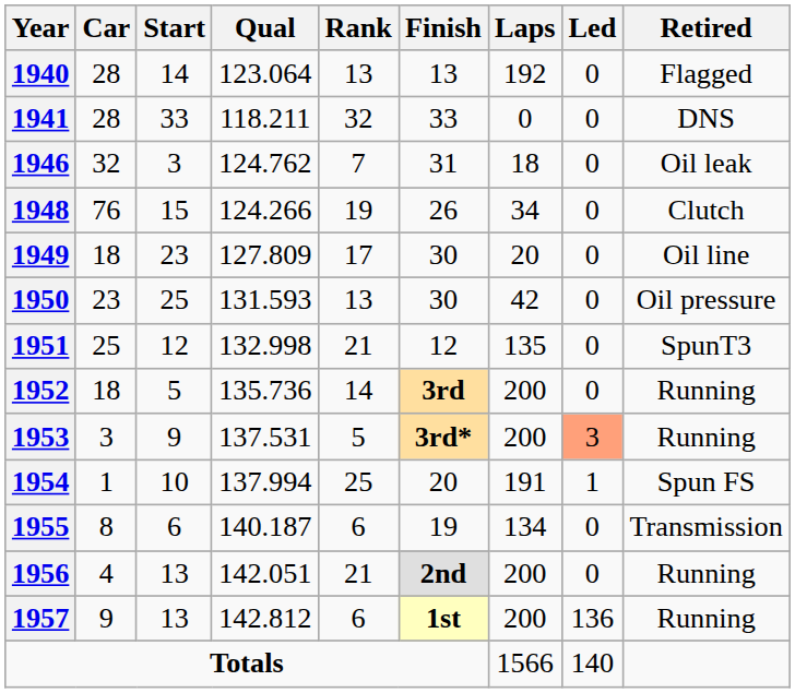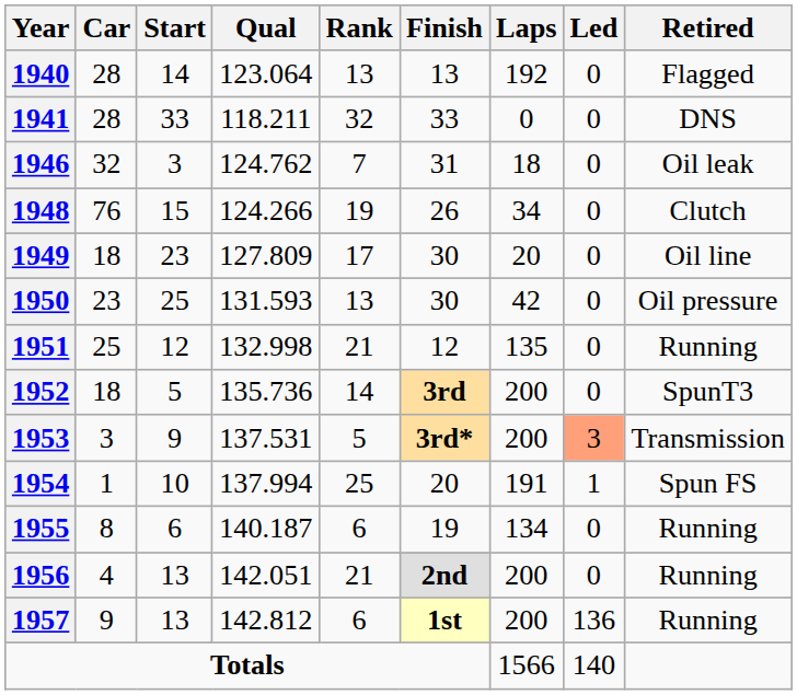1951 | Retired: SpunT3 -> Running
1952 | Retired: Running -> SpunT3
1953 | Retired: Running -> Transmission
1955 | Retired: Transmission -> Running
